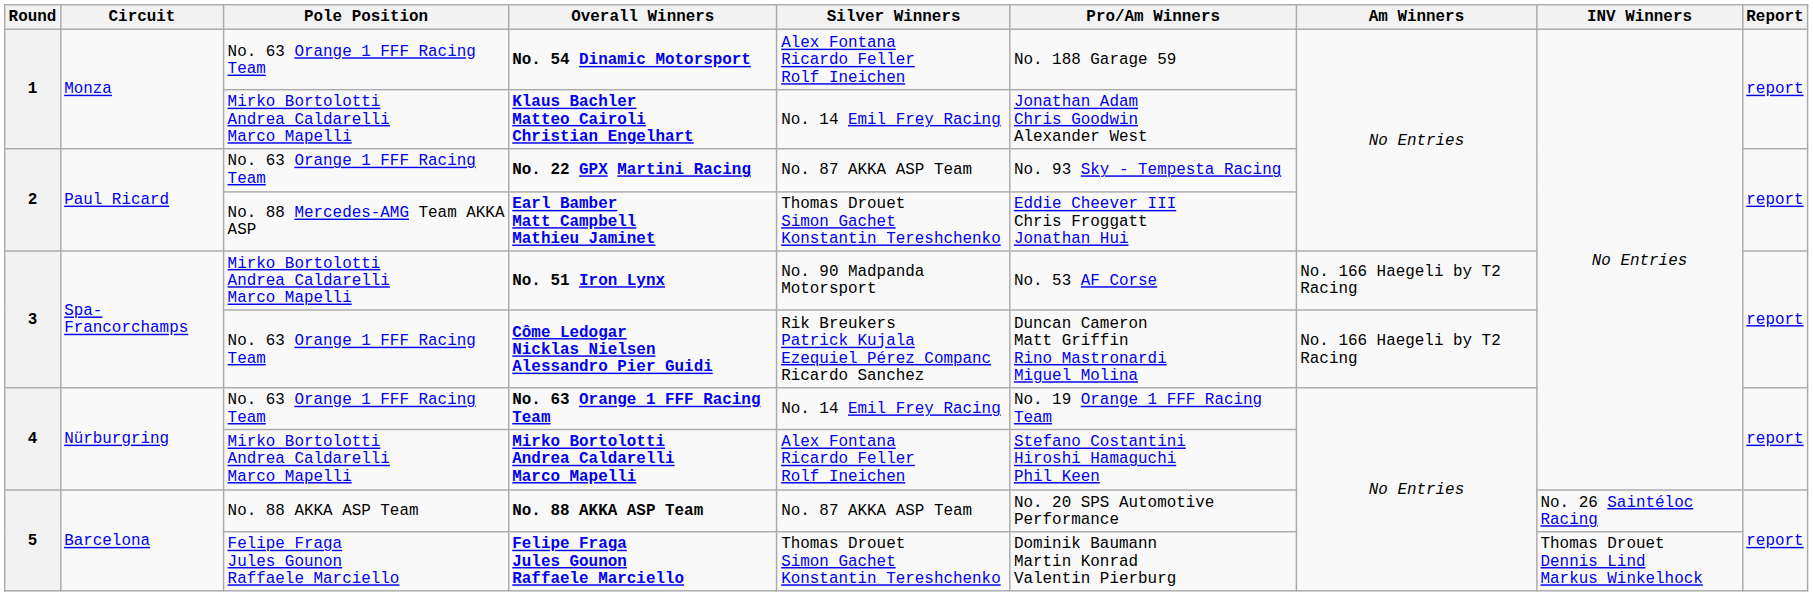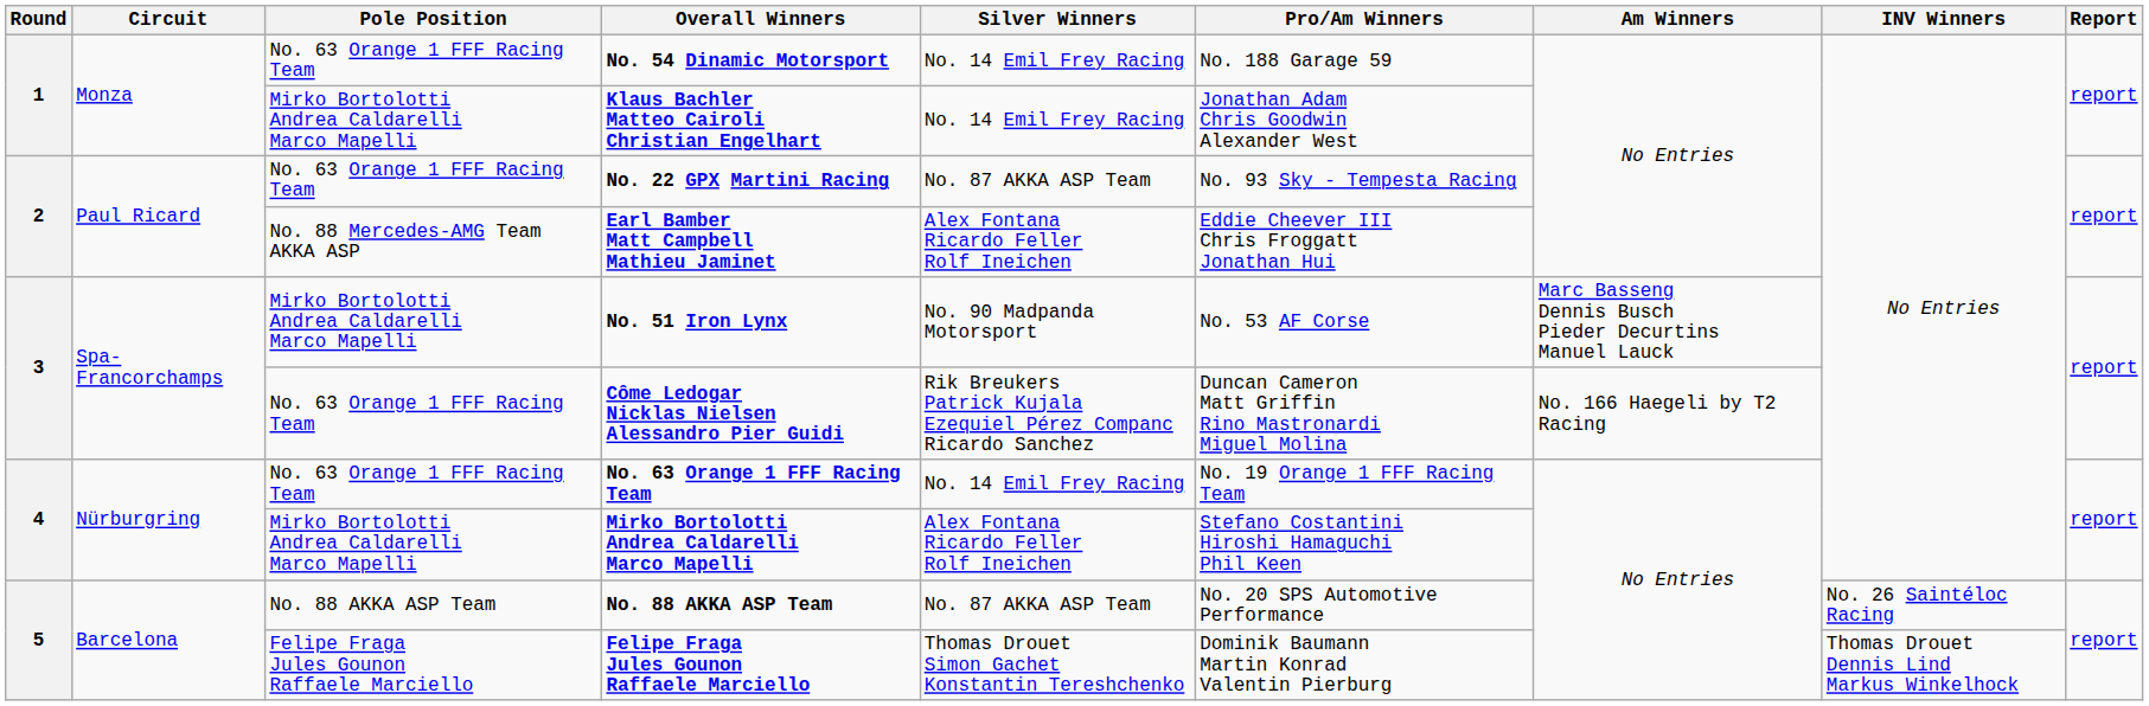No. 54 Dinamic Motorsport | Silver Winners: Alex Fontana Ricardo Feller Rolf Ineichen -> No. 14 Emil Frey Racing
Earl Bamber Matt Campbell Mathieu Jaminet | Silver Winners: Thomas Drouet Simon Gachet Konstantin Tereshchenko -> Alex Fontana Ricardo Feller Rolf Ineichen
No. 51 Iron Lynx | Am Winners: No. 166 Haegeli by T2 Racing -> Marc Basseng Dennis Busch Pieder Decurtins Manuel Lauck
